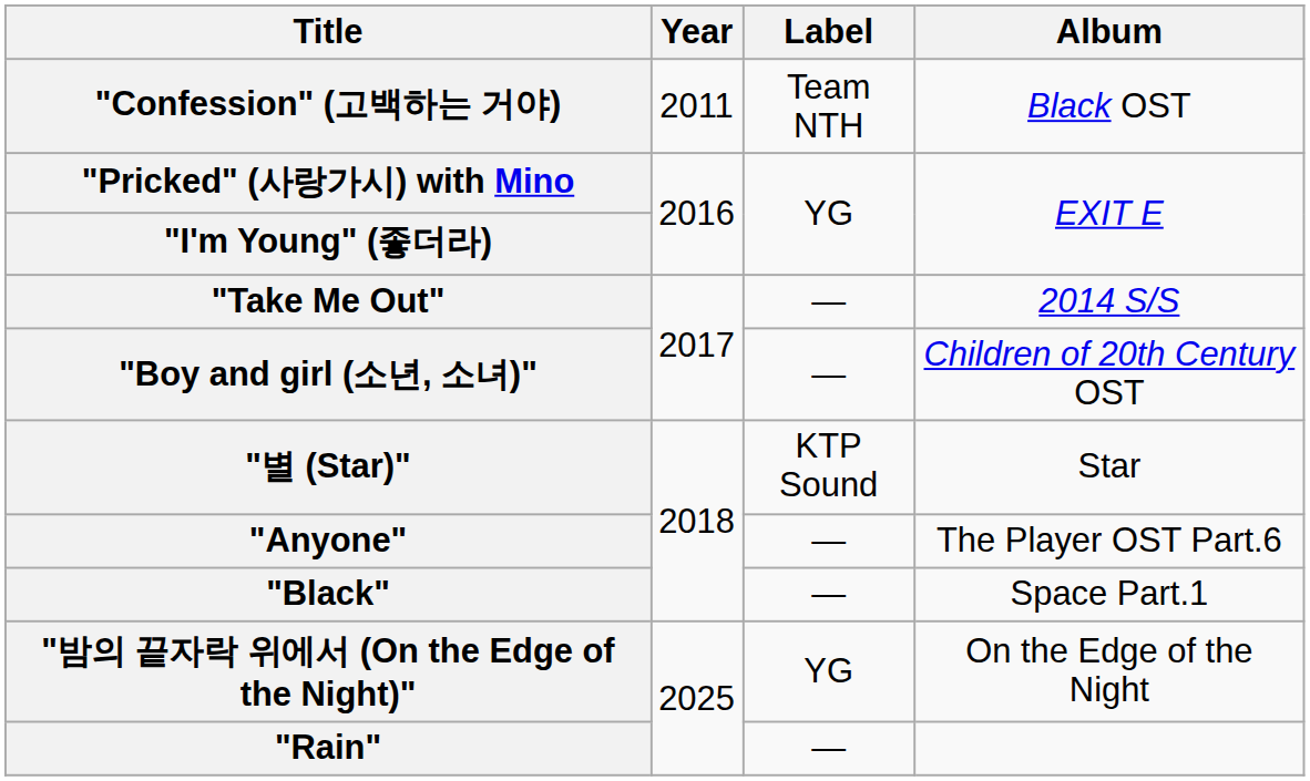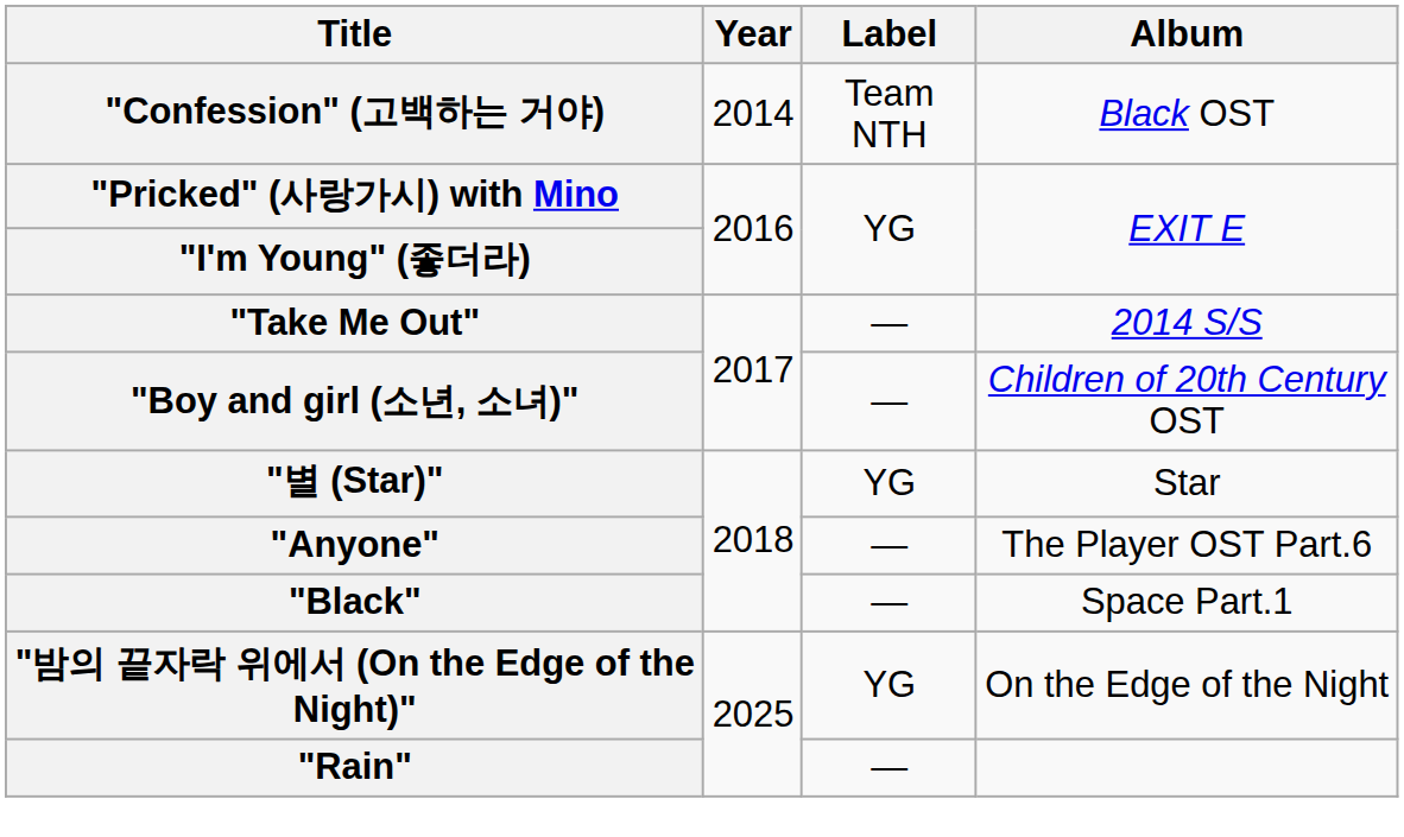"Confession" (고백하는 거야) | Year: 2011 -> 2014
"별 (Star)" | Label: KTP Sound -> YG
